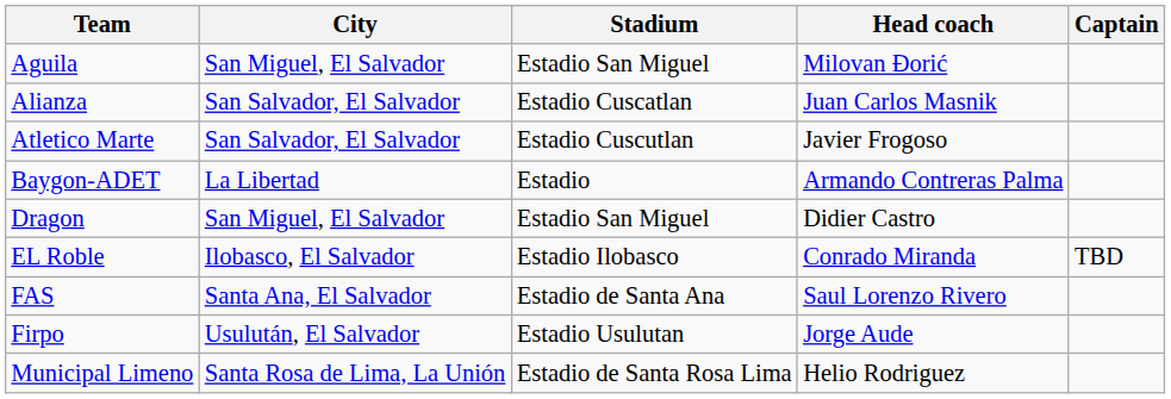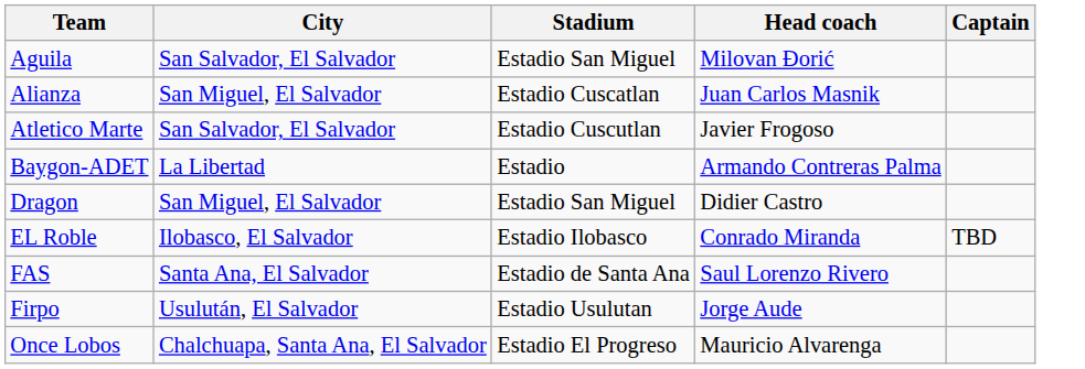Aguila | City: San Miguel, El Salvador -> San Salvador, El Salvador
Alianza | City: San Salvador, El Salvador -> San Miguel, El Salvador
- row: Municipal Limeno | Santa Rosa de Lima, La Unión | Estadio de Santa Rosa Lima | Helio Rodriguez
+ row: Once Lobos | Chalchuapa, Santa Ana, El Salvador | Estadio El Progreso | Mauricio Alvarenga
